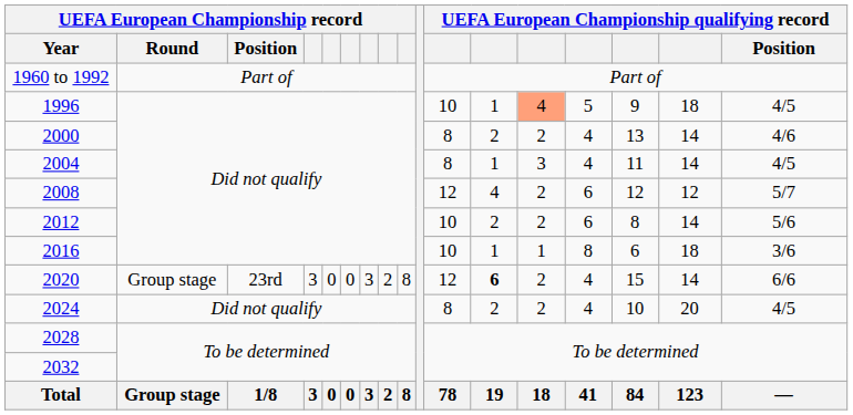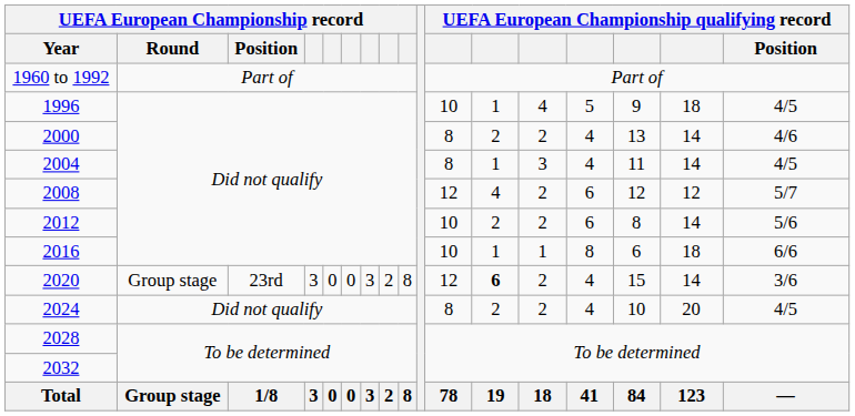1996 | column 13: lightsalmon background -> no background
2016 | UEFA European Championship qualifying record / Position: 3/6 -> 6/6
2020 | UEFA European Championship qualifying record / Position: 6/6 -> 3/6
